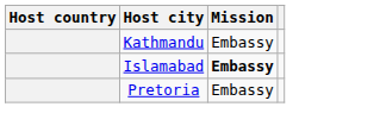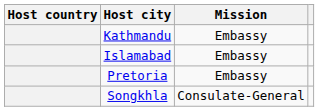Islamabad | Mission: bold -> normal
+ row: Songkhla | Consulate-General
